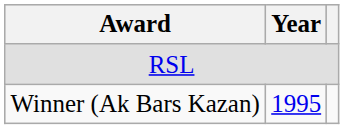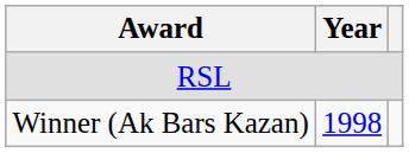Winner (Ak Bars Kazan) | Year: 1995 -> 1998
